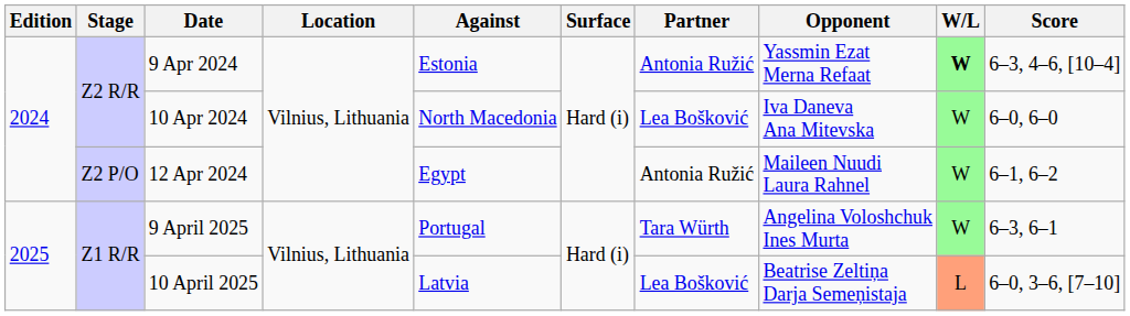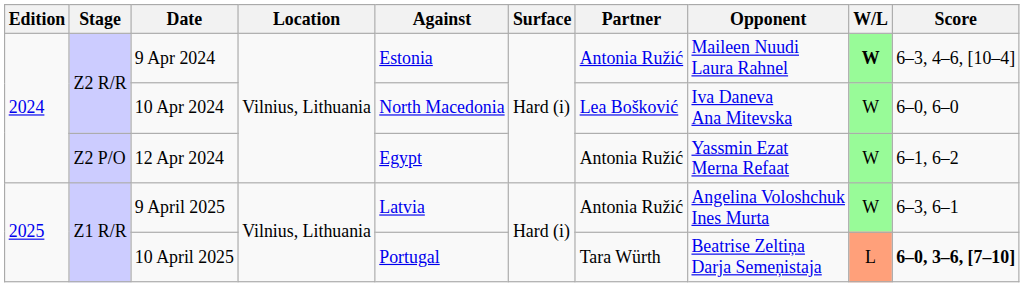9 Apr 2024 | Opponent: Yassmin Ezat Merna Refaat -> Maileen Nuudi Laura Rahnel
12 Apr 2024 | Opponent: Maileen Nuudi Laura Rahnel -> Yassmin Ezat Merna Refaat
9 April 2025 | Against: Portugal -> Latvia
9 April 2025 | Partner: Tara Würth -> Antonia Ružić
10 April 2025 | Against: Latvia -> Portugal
10 April 2025 | Partner: Lea Bošković -> Tara Würth
10 April 2025 | Score: normal -> bold
